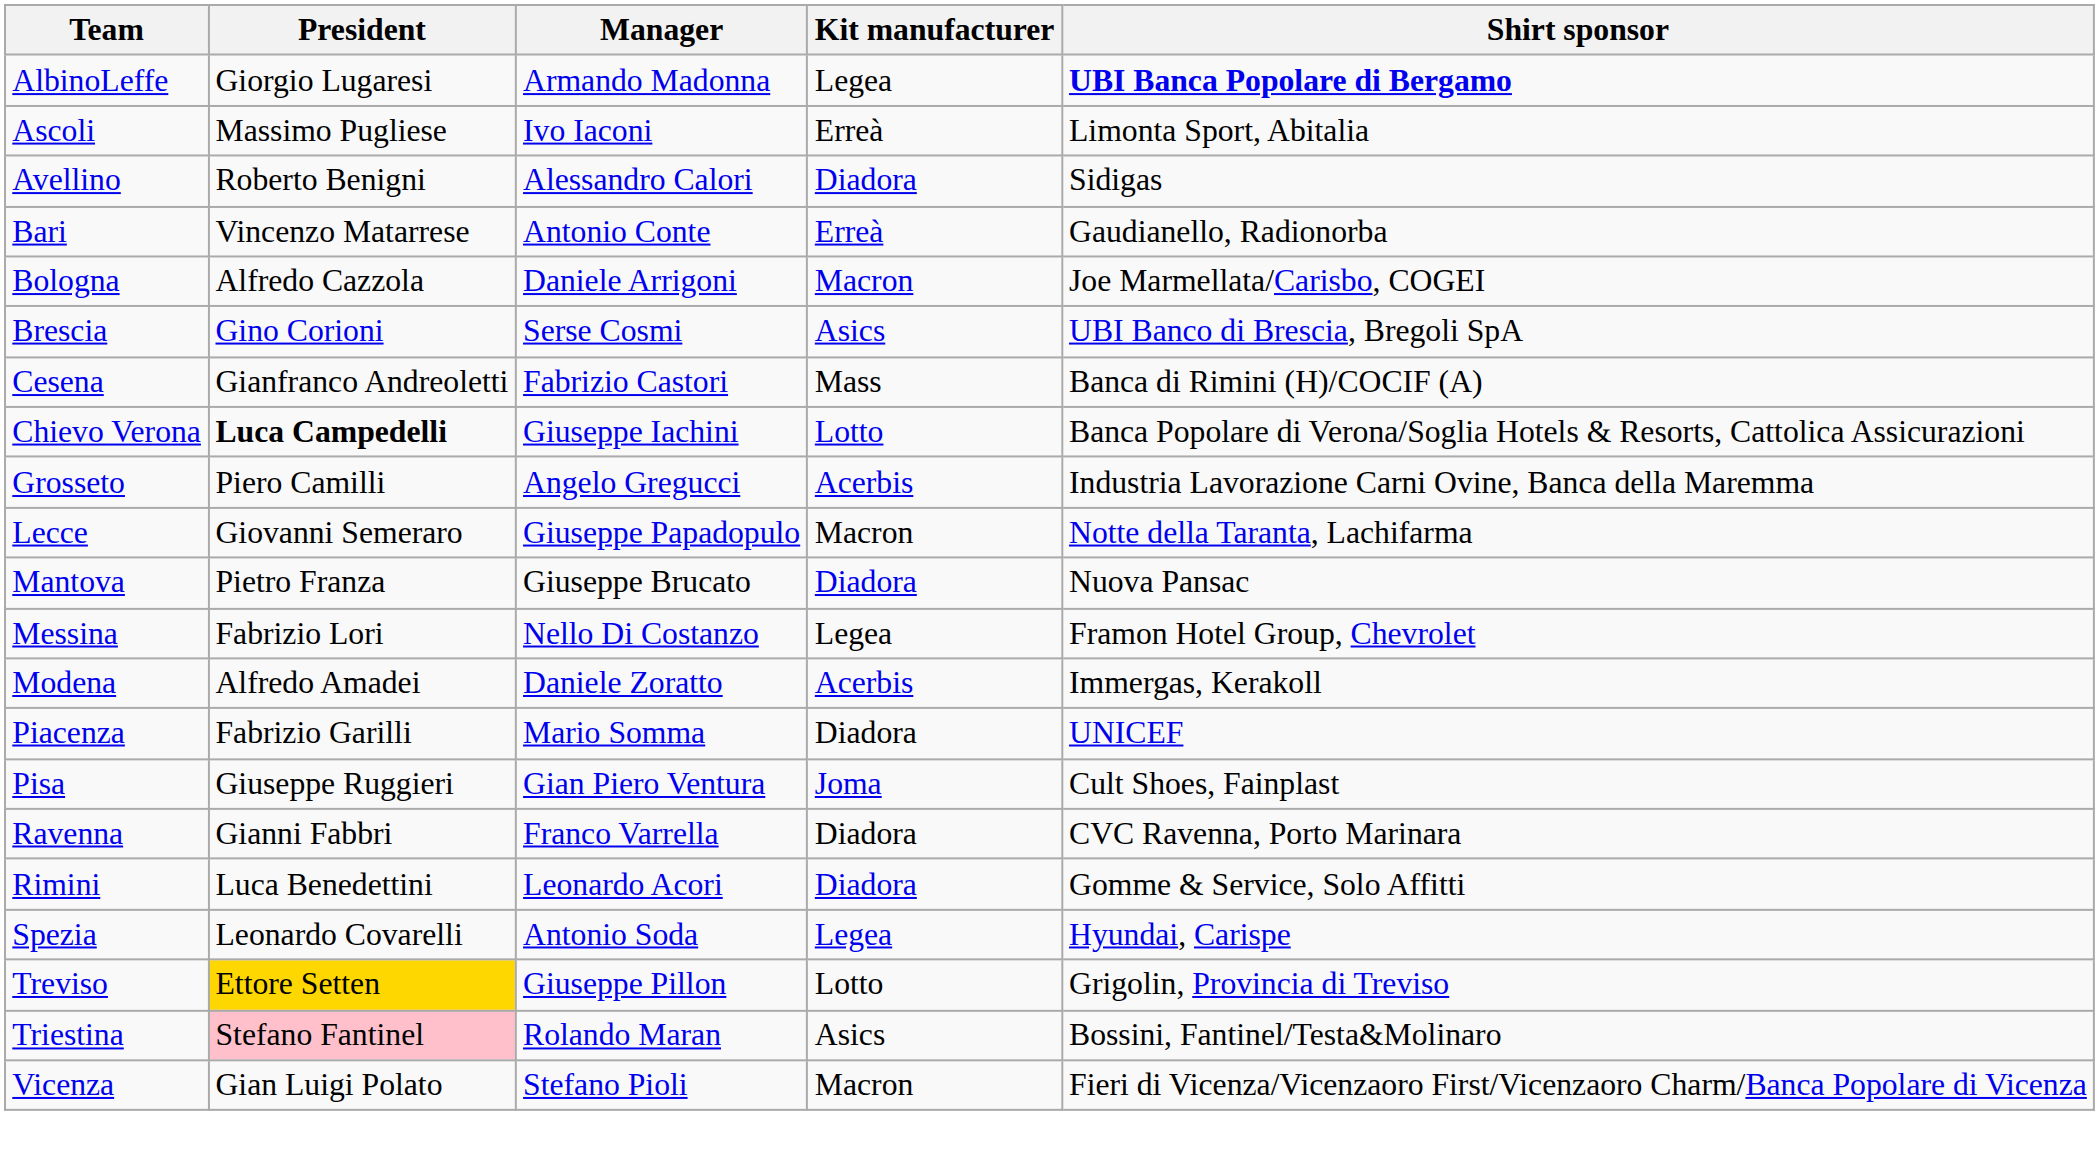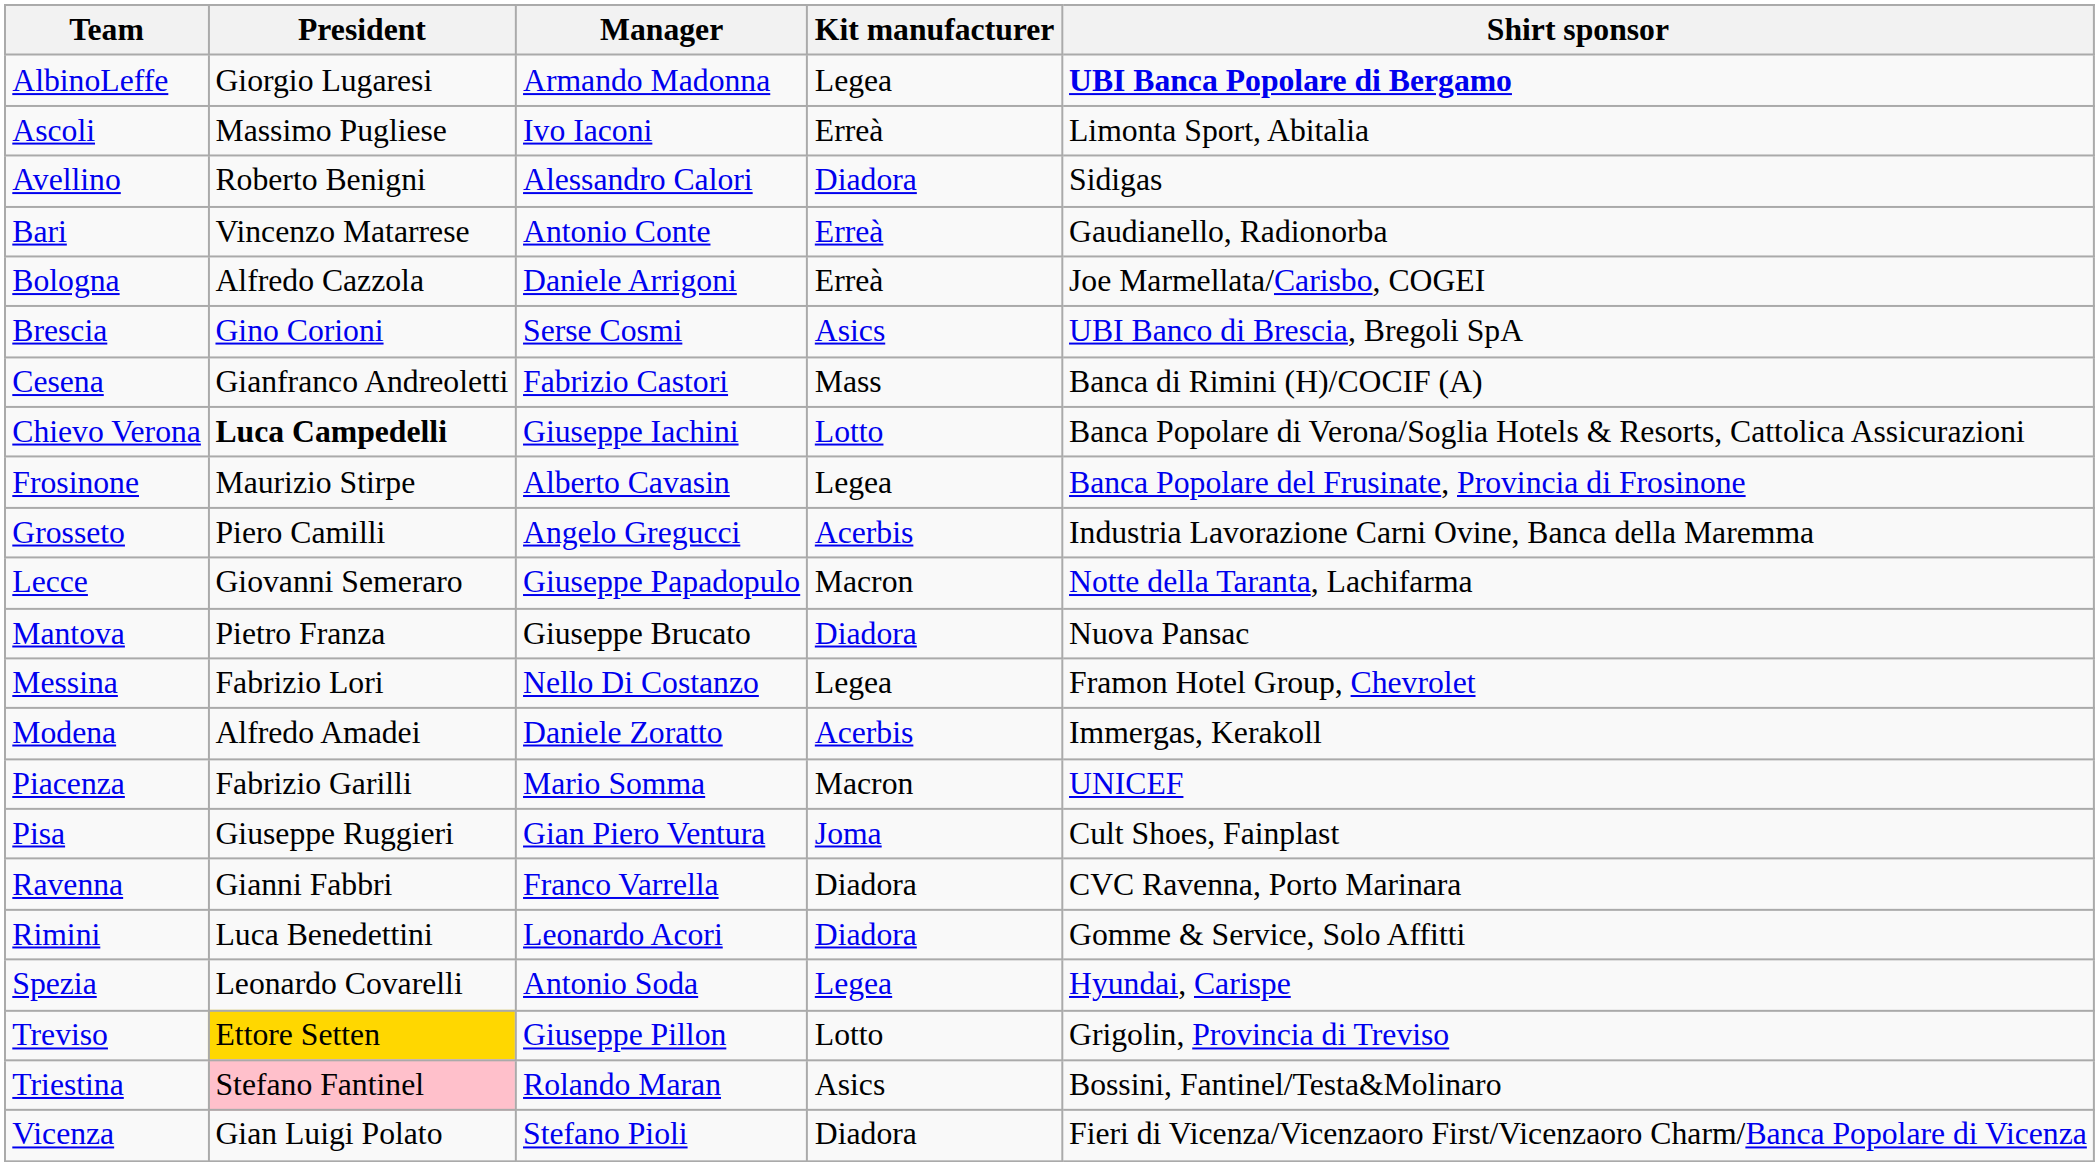Bologna | Kit manufacturer: Macron -> Erreà
+ row: Frosinone | Maurizio Stirpe | Alberto Cavasin | Legea | Banca Popolare del Frusinate, Provincia di Frosinone
Piacenza | Kit manufacturer: Diadora -> Macron
Vicenza | Kit manufacturer: Macron -> Diadora
